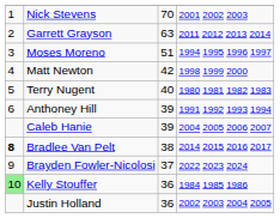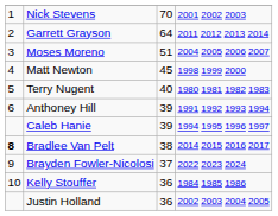Garrett Grayson | column 3: 63 -> 64
Moses Moreno | column 4: 1994 1995 1996 1997 -> 2004 2005 2006 2007
Matt Newton | column 3: 42 -> 45
Caleb Hanie | column 4: 2004 2005 2006 2007 -> 1994 1995 1996 1997
Kelly Stouffer | column 1: lightgreen background -> no background
